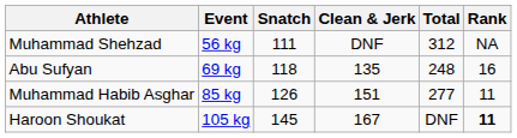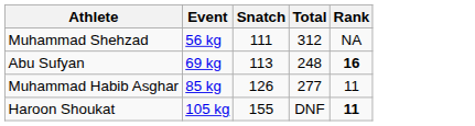- column: Clean & Jerk | DNF | 135 | 151 | 167
Abu Sufyan | Snatch: 118 -> 113
Abu Sufyan | Rank: normal -> bold
Haroon Shoukat | Snatch: 145 -> 155
